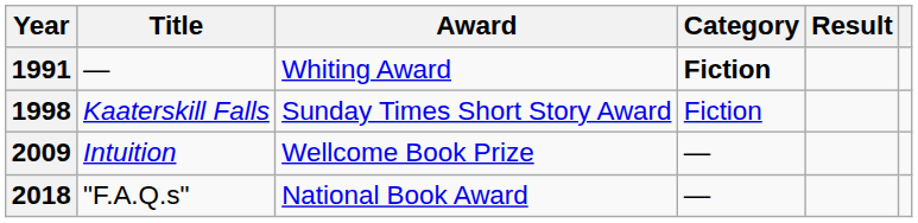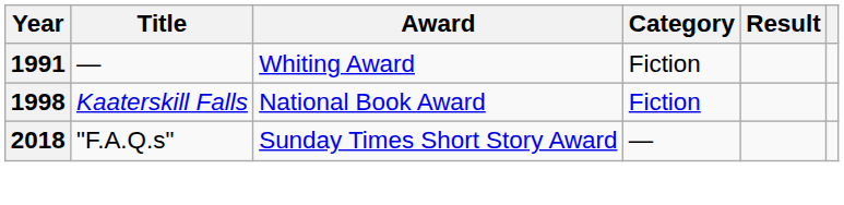1991 | Category: bold -> normal
1998 | Award: Sunday Times Short Story Award -> National Book Award
- row: 2009 | Intuition | Wellcome Book Prize | —
2018 | Award: National Book Award -> Sunday Times Short Story Award
